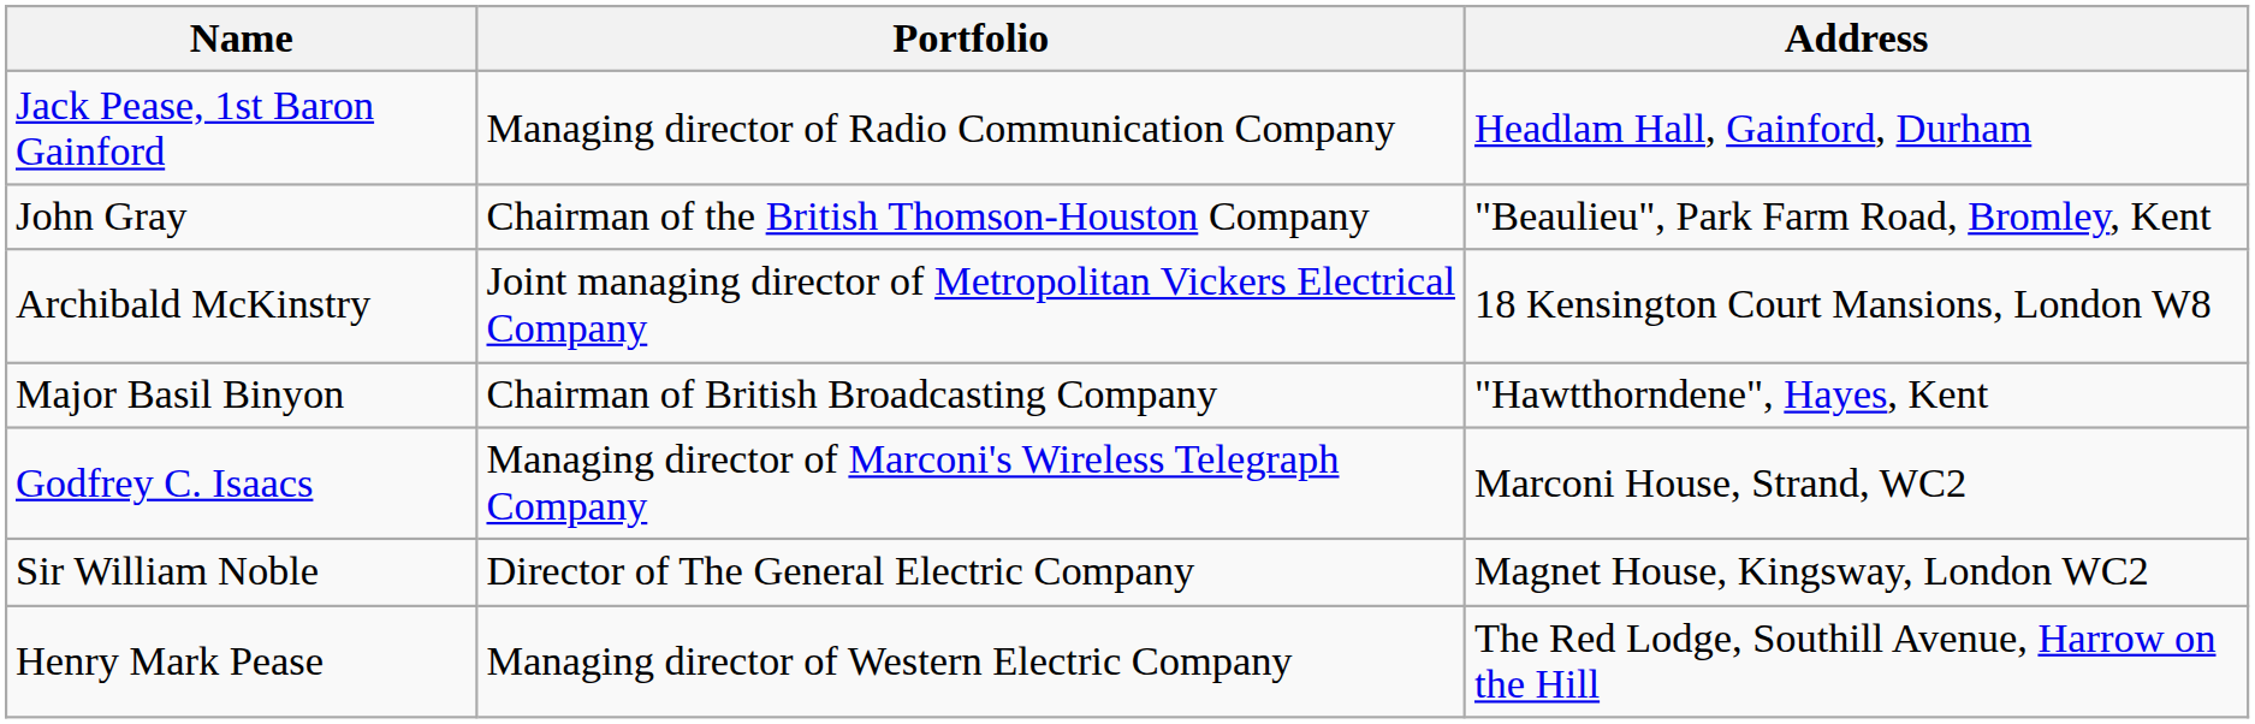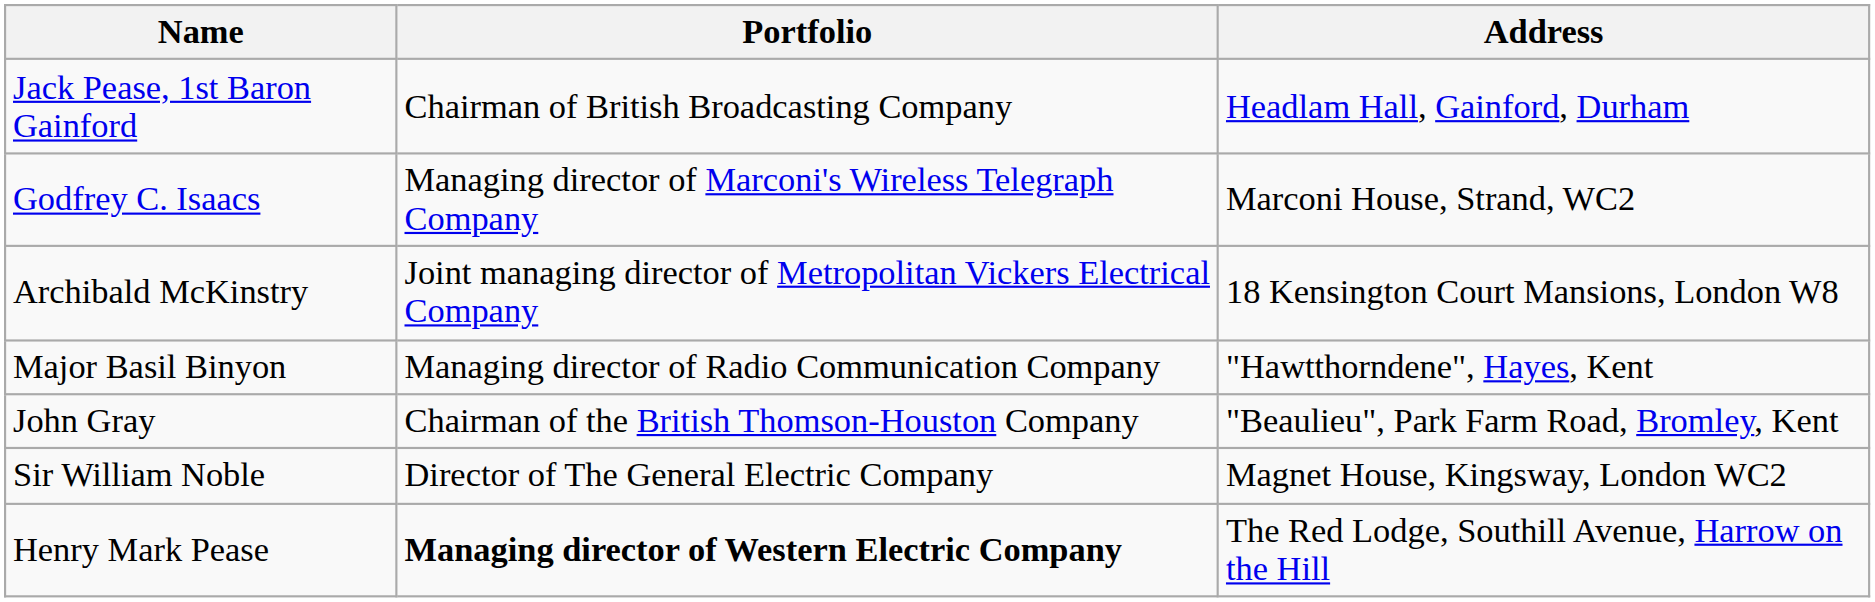Jack Pease, 1st Baron Gainford | Portfolio: Managing director of Radio Communication Company -> Chairman of British Broadcasting Company
rows swapped: Godfrey C. Isaacs <-> John Gray
Major Basil Binyon | Portfolio: Chairman of British Broadcasting Company -> Managing director of Radio Communication Company
Henry Mark Pease | Portfolio: normal -> bold
